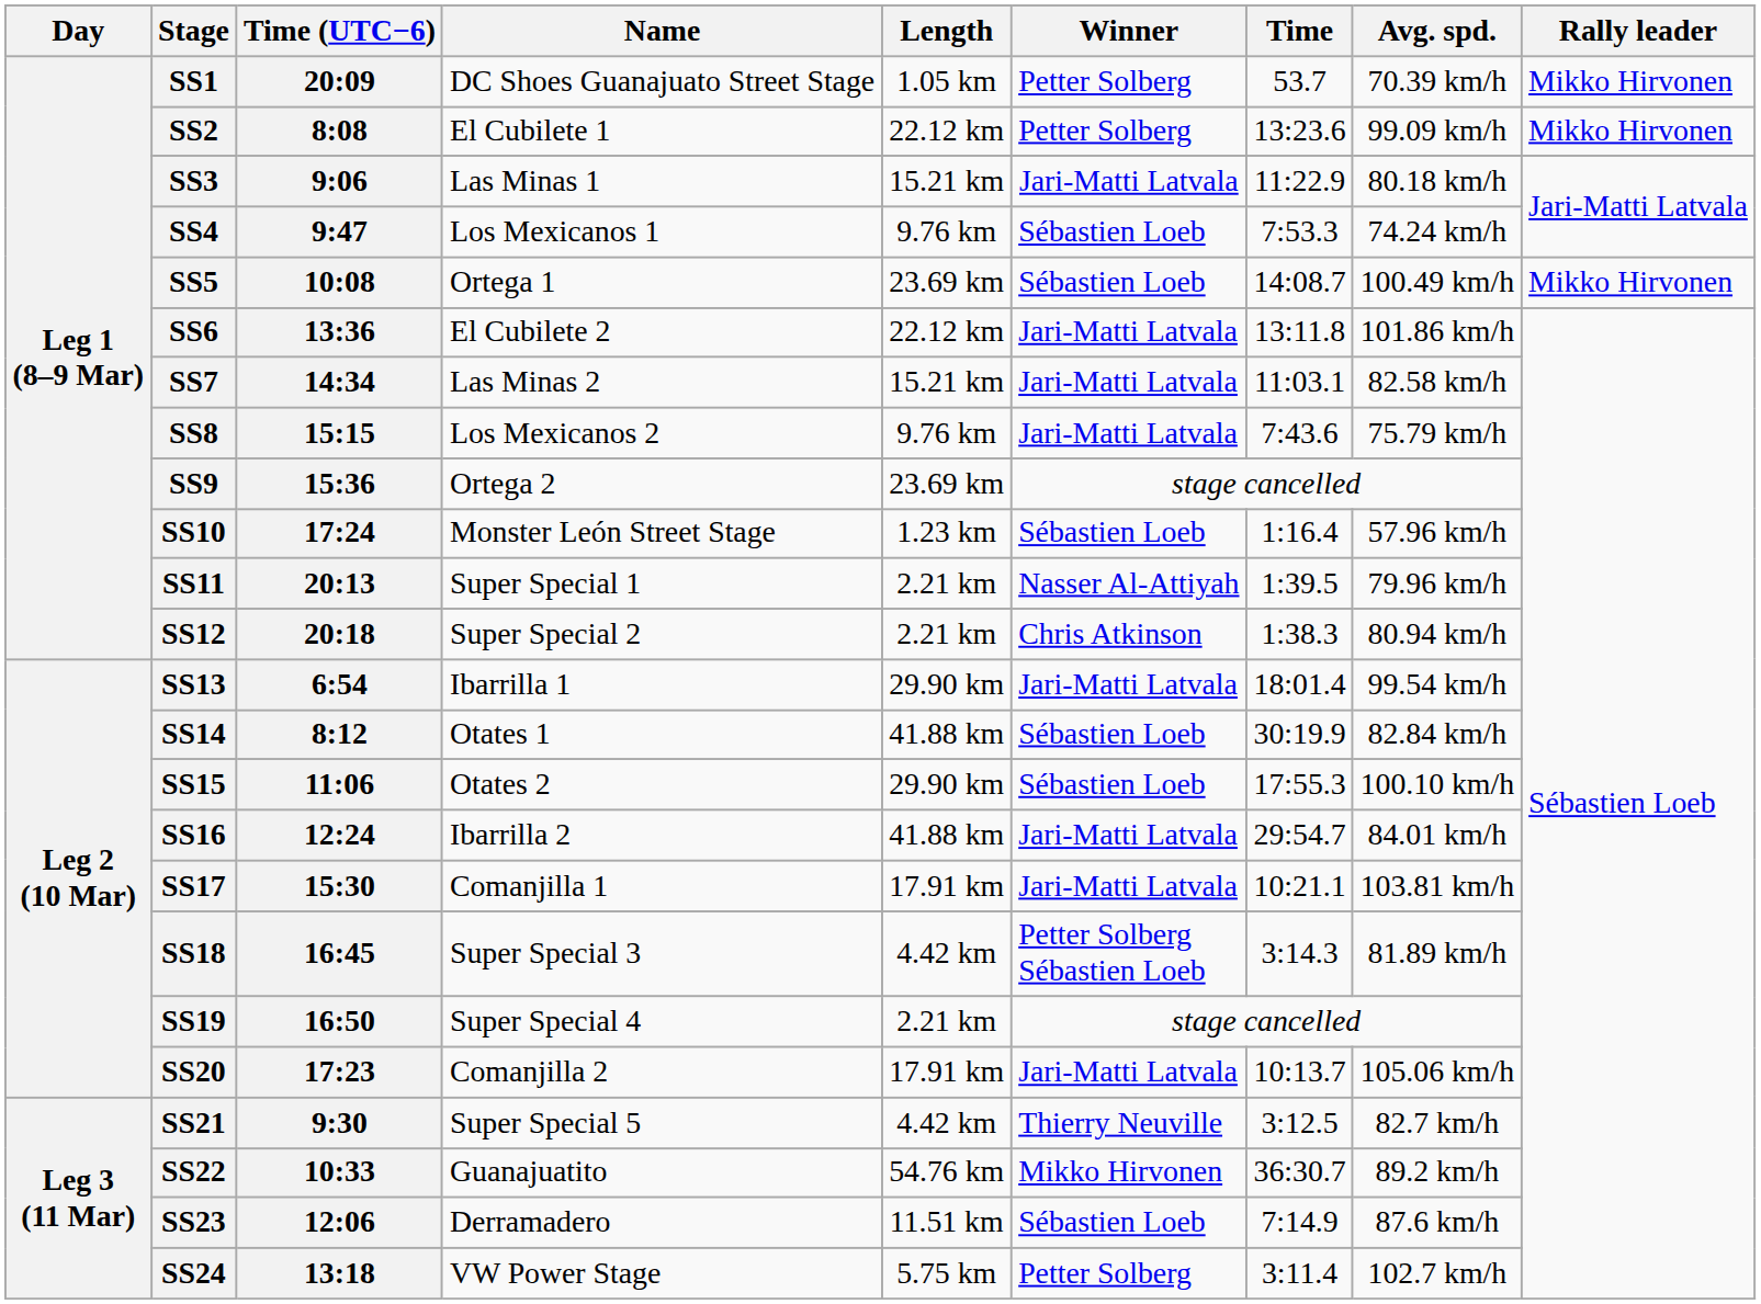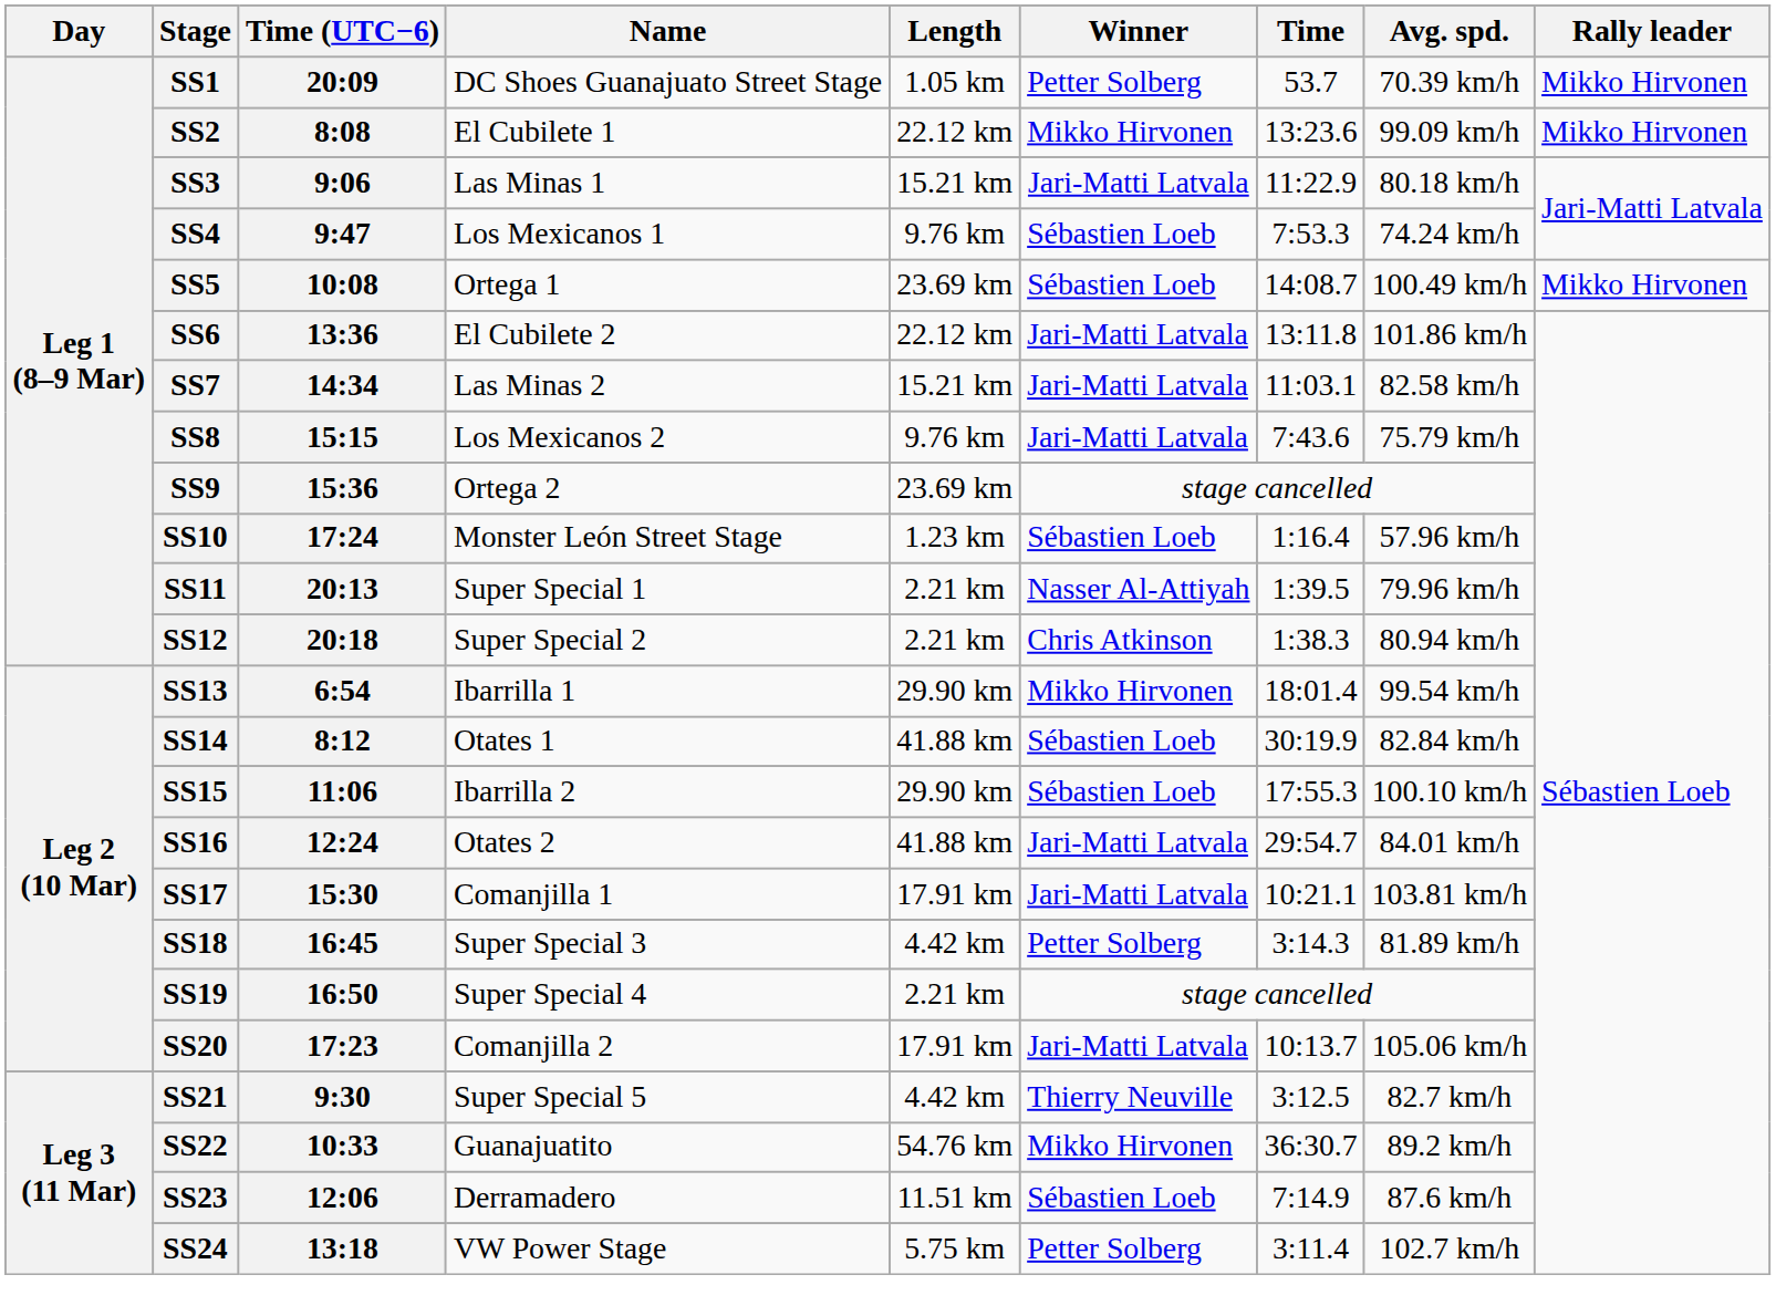SS2 | Winner: Petter Solberg -> Mikko Hirvonen
SS13 | Winner: Jari-Matti Latvala -> Mikko Hirvonen
SS15 | Name: Otates 2 -> Ibarrilla 2
SS16 | Name: Ibarrilla 2 -> Otates 2
SS18 | Winner: Petter Solberg Sébastien Loeb -> Petter Solberg
